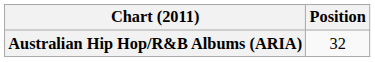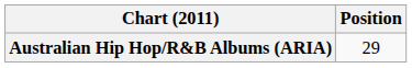Australian Hip Hop/R&B Albums (ARIA) | Position: 32 -> 29
